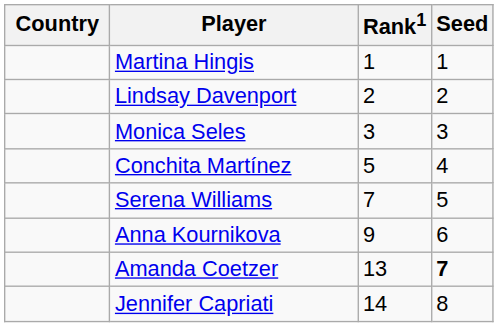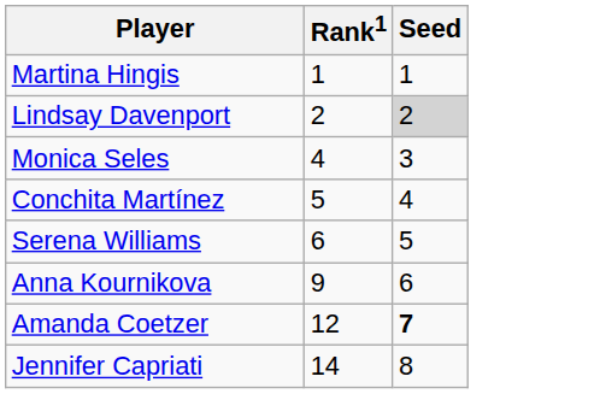- column: Country
Lindsay Davenport | Seed: no background -> lightgrey background
Monica Seles | Rank1: 3 -> 4
Serena Williams | Rank1: 7 -> 6
Amanda Coetzer | Rank1: 13 -> 12
